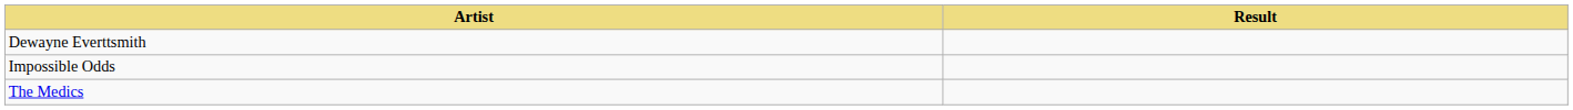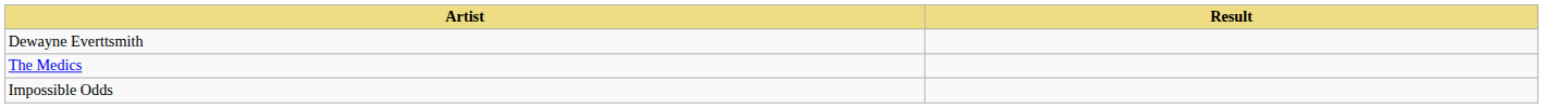rows swapped: Impossible Odds <-> The Medics
